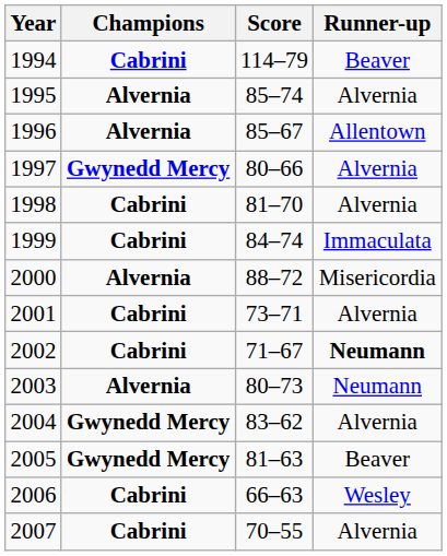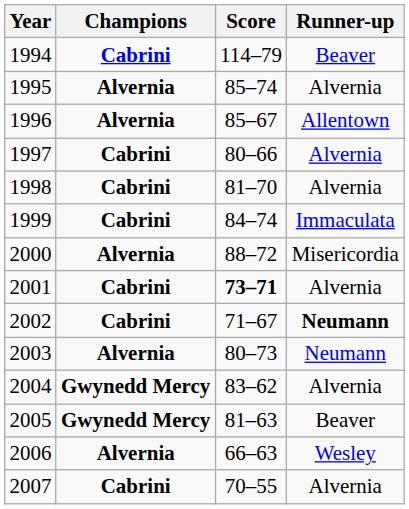1997 | Champions: Gwynedd Mercy -> Cabrini
2001 | Score: normal -> bold
2006 | Champions: Cabrini -> Alvernia
